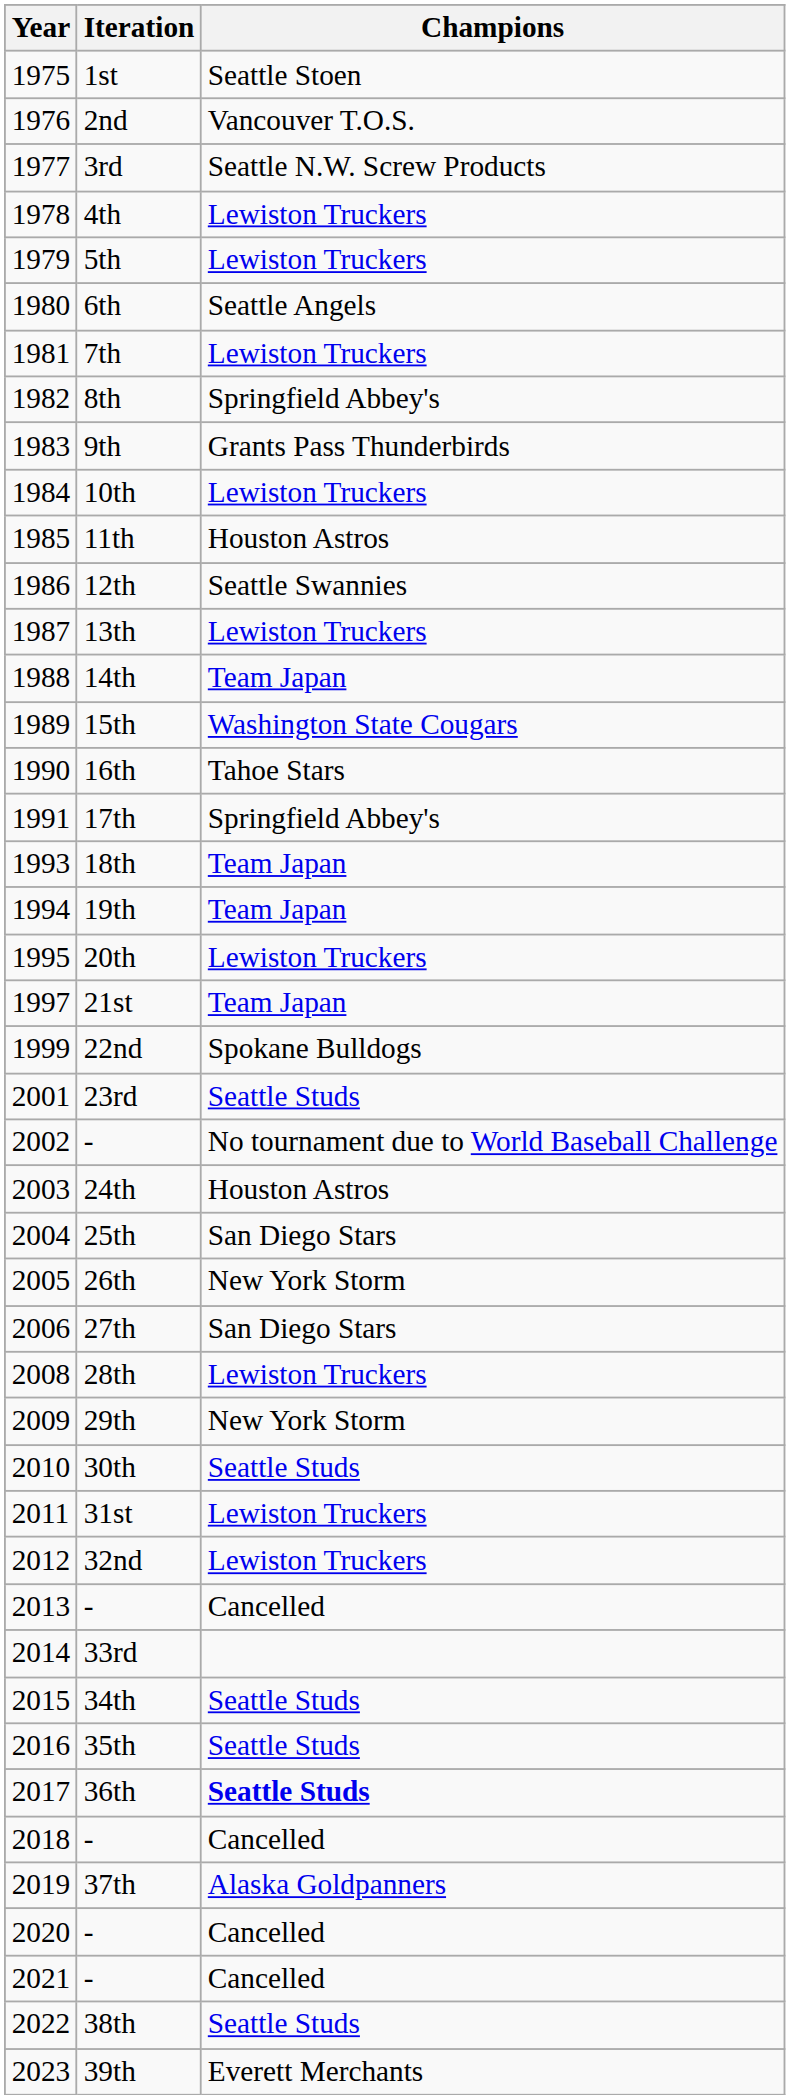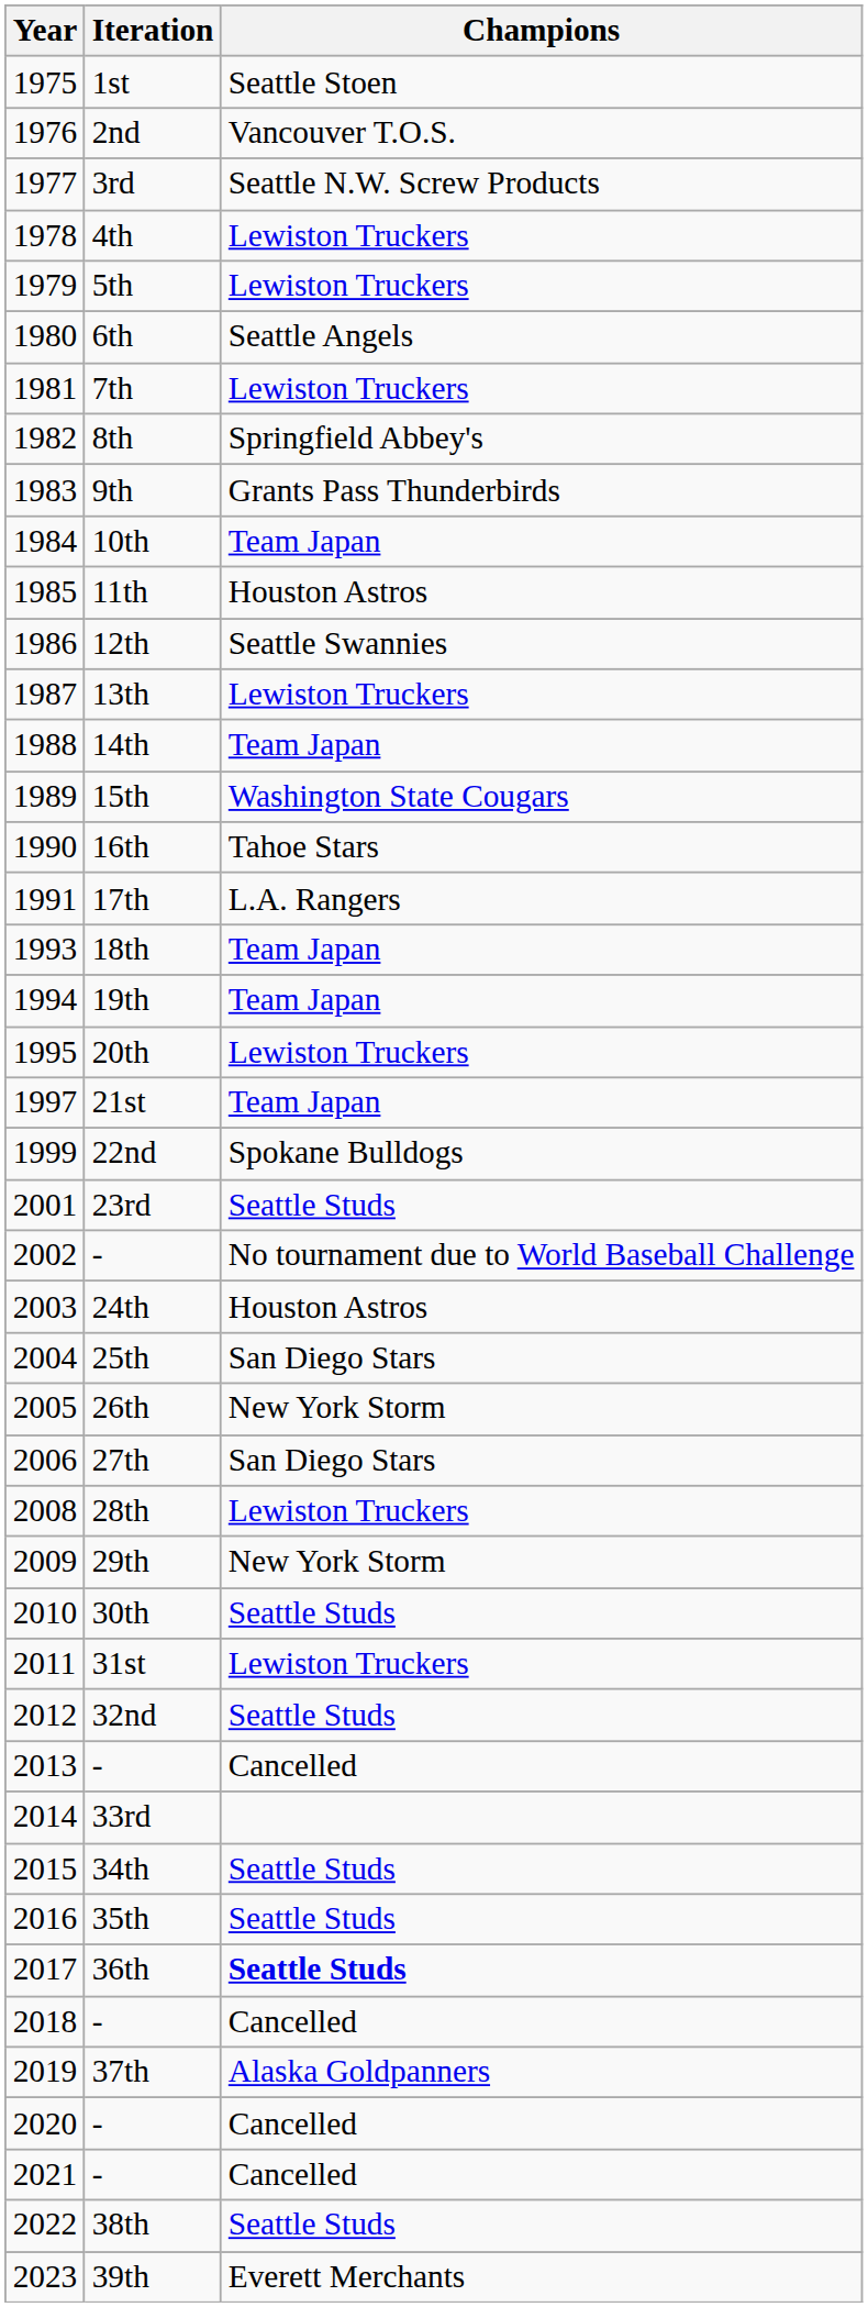10th | Champions: Lewiston Truckers -> Team Japan
17th | Champions: Springfield Abbey's -> L.A. Rangers
32nd | Champions: Lewiston Truckers -> Seattle Studs
